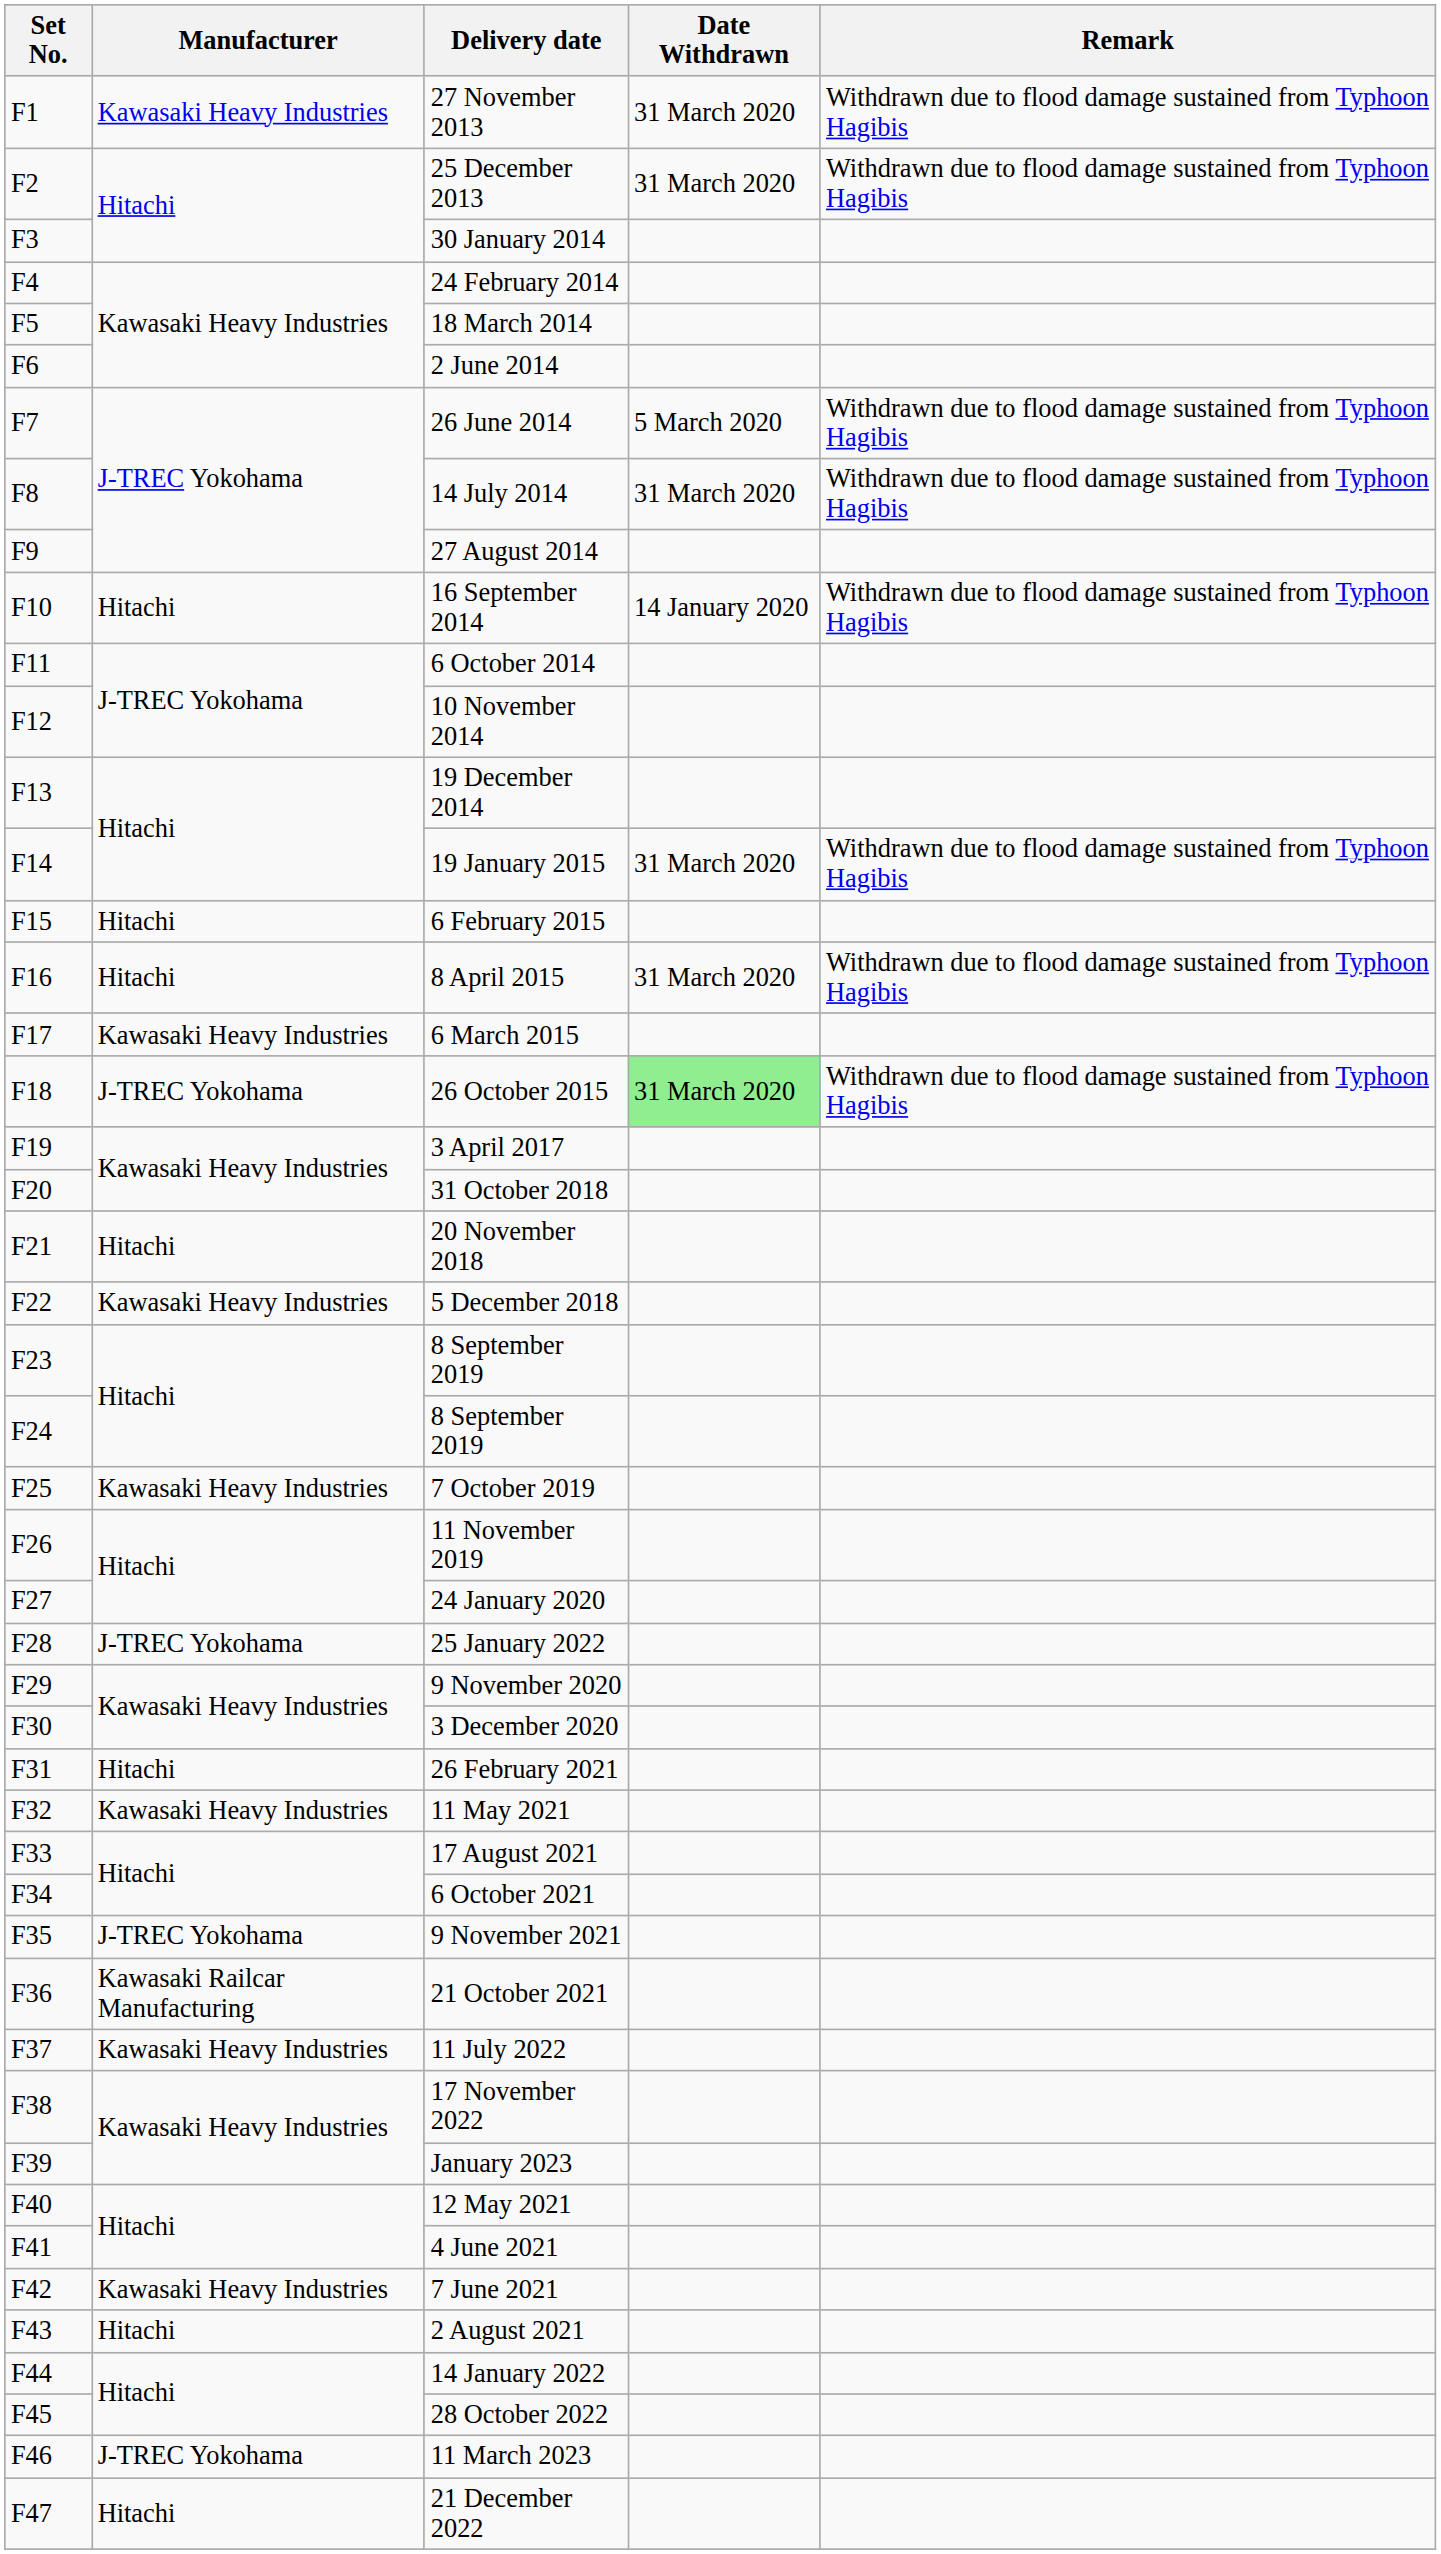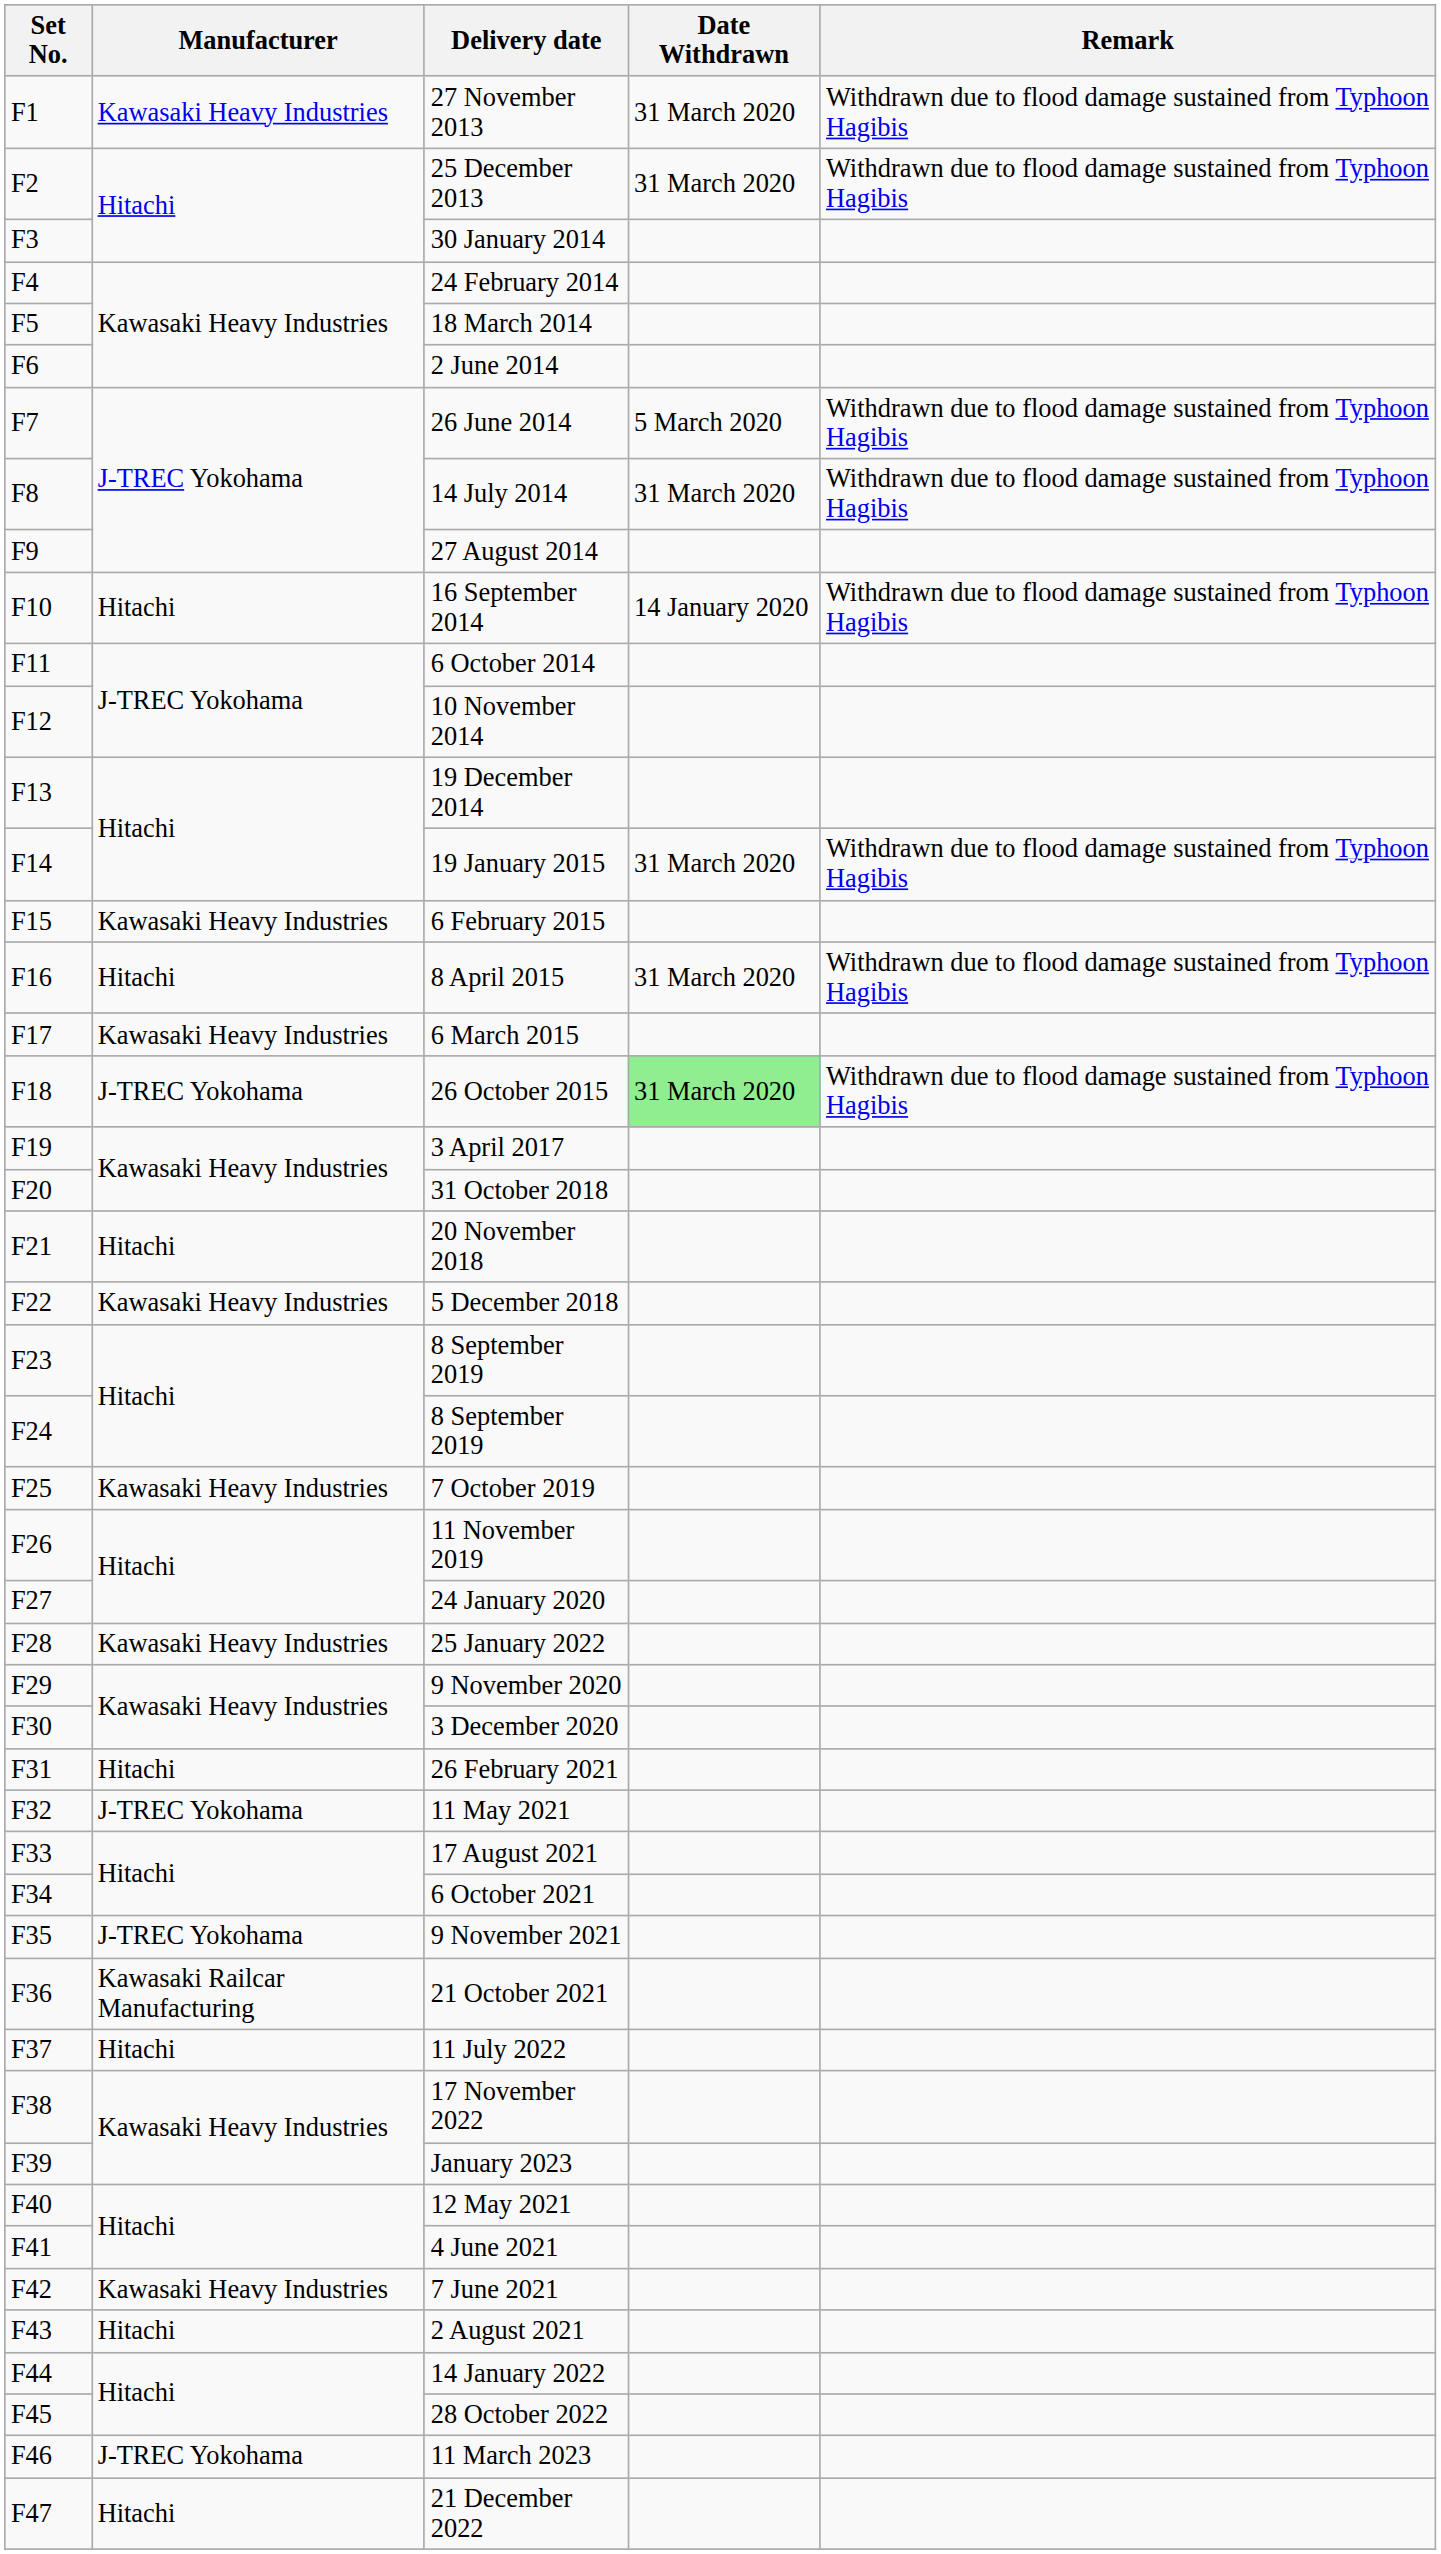6 February 2015 | Manufacturer: Hitachi -> Kawasaki Heavy Industries
25 January 2022 | Manufacturer: J-TREC Yokohama -> Kawasaki Heavy Industries
11 May 2021 | Manufacturer: Kawasaki Heavy Industries -> J-TREC Yokohama
11 July 2022 | Manufacturer: Kawasaki Heavy Industries -> Hitachi
